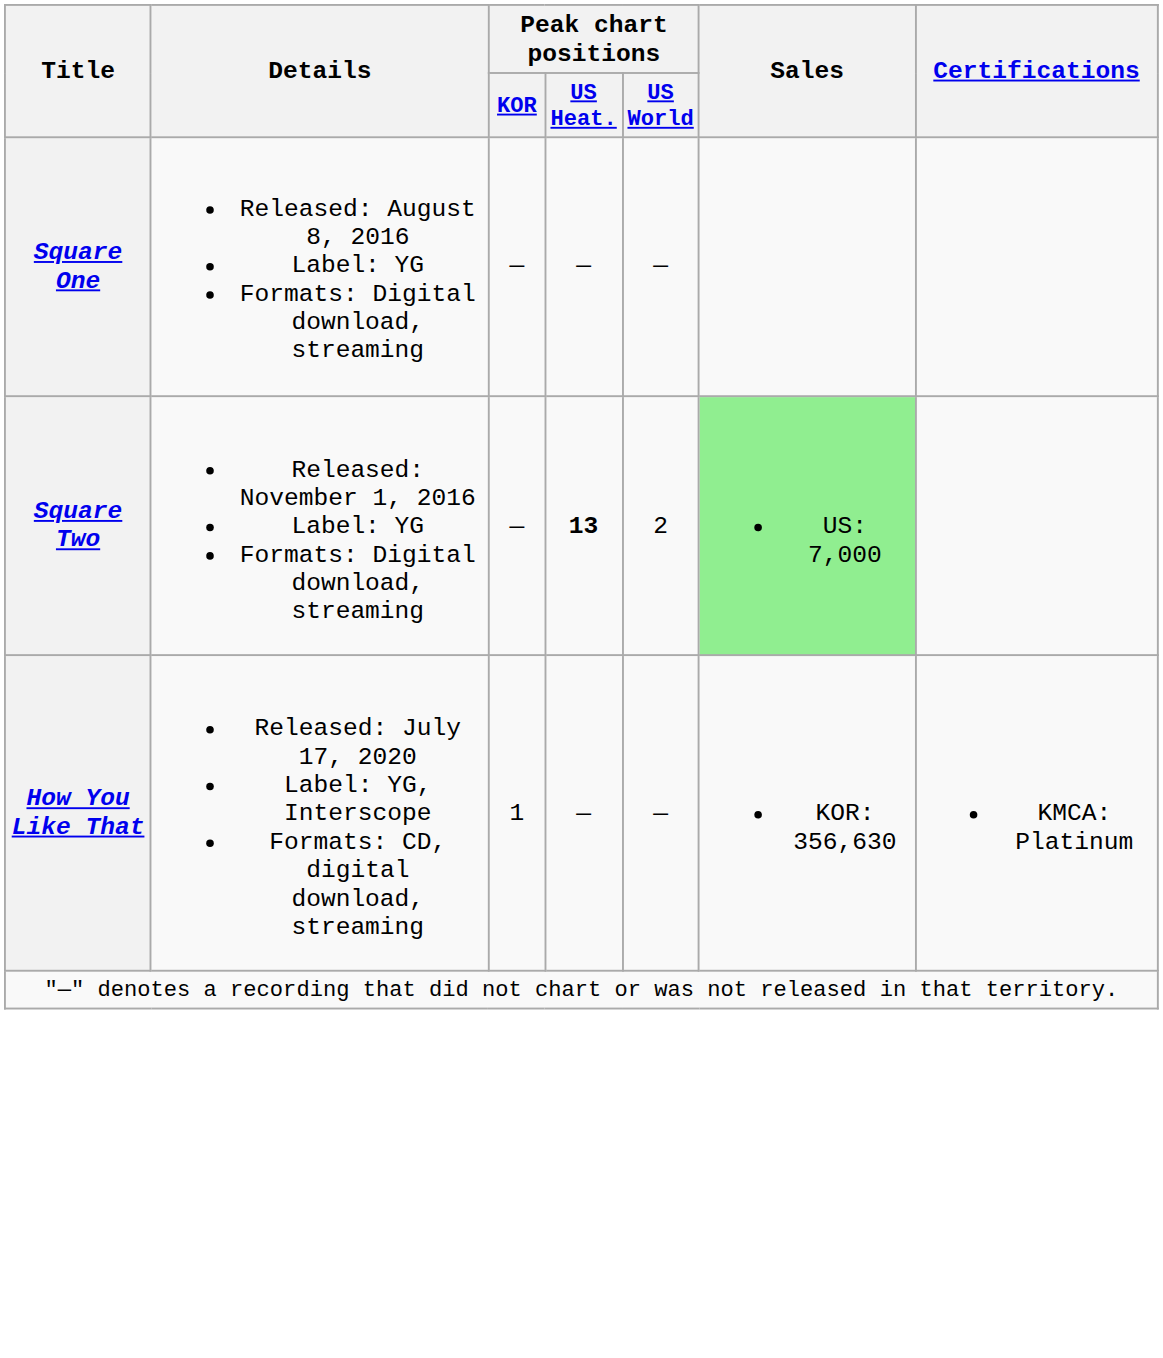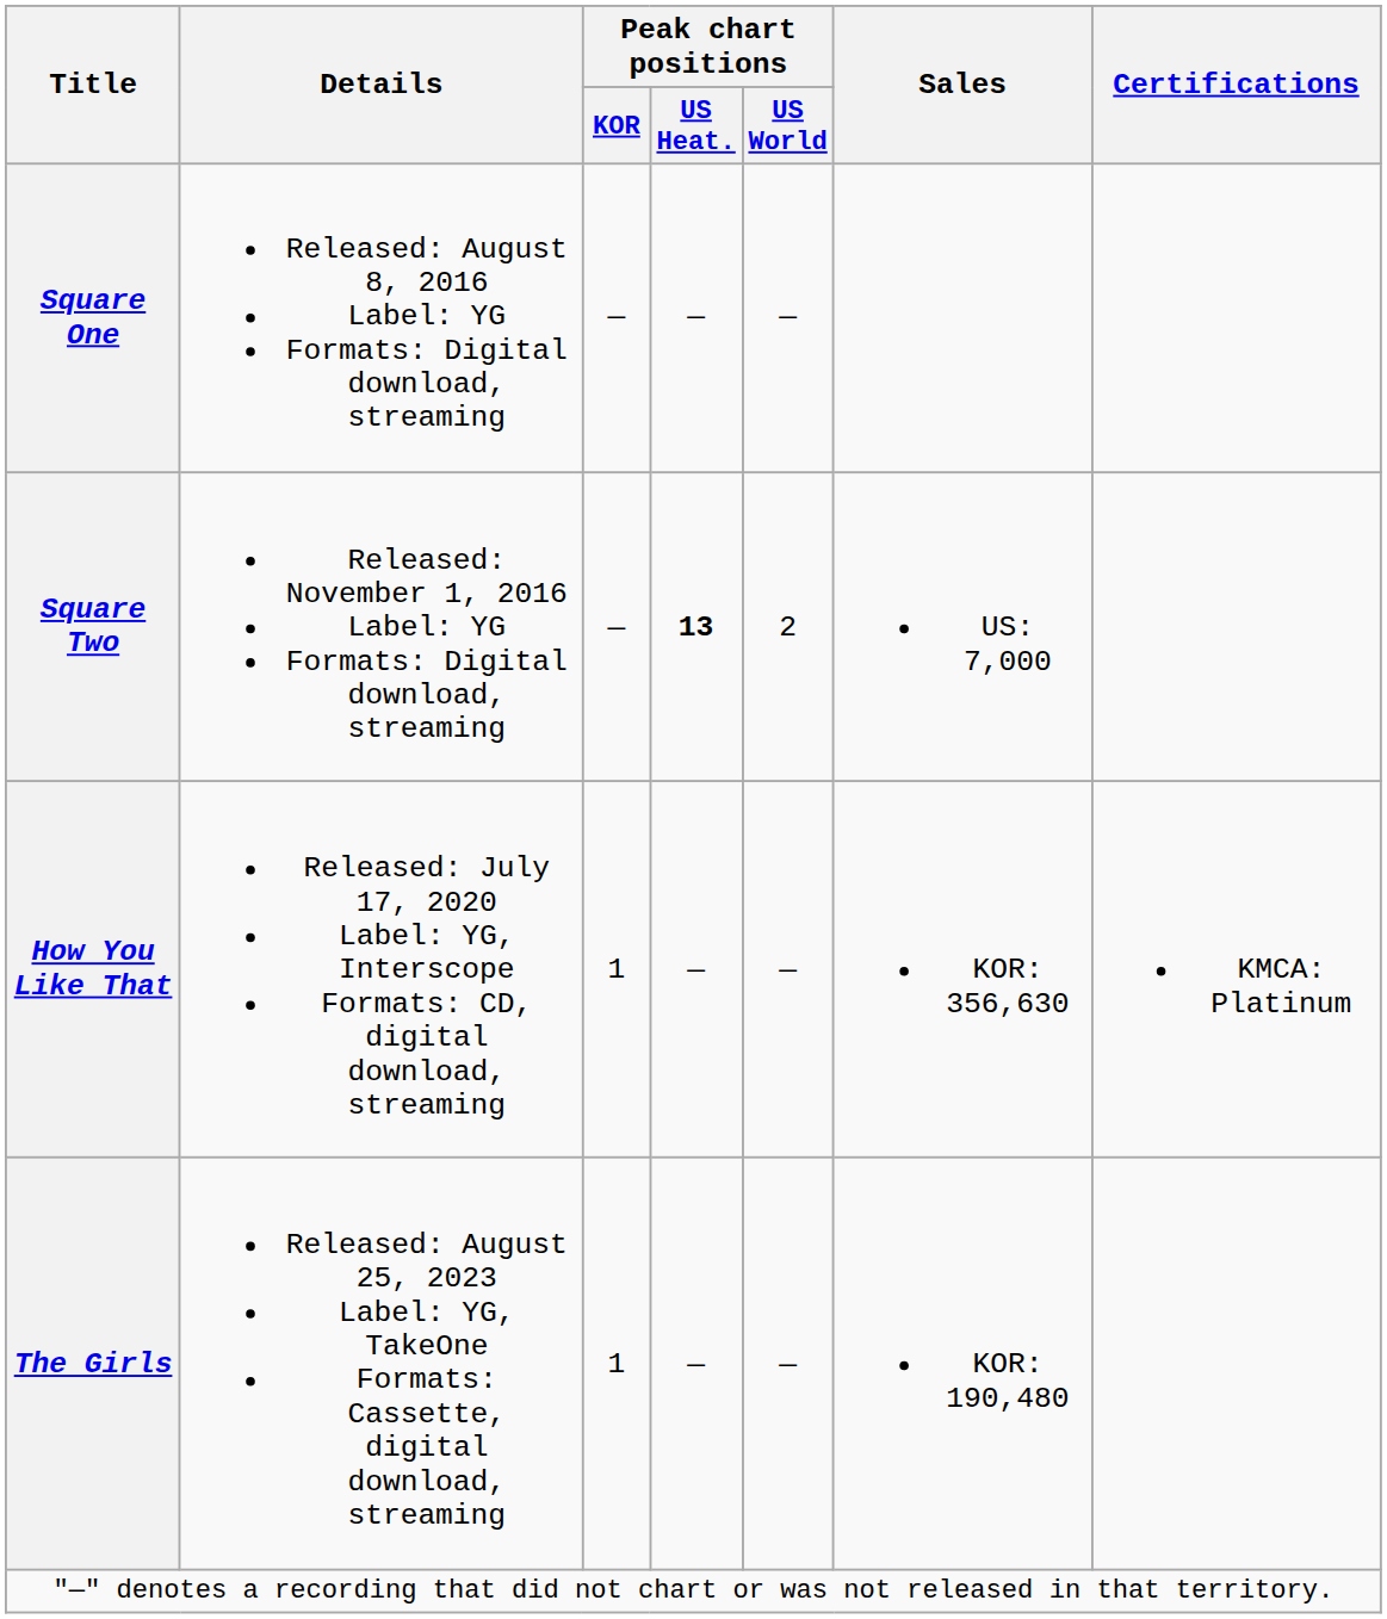Square Two | Sales: lightgreen background -> no background
+ row: The Girls | Released: August 25, 2023 Label: YG, TakeOne Formats: Cassette, digital download, streaming | 1 | — | — | KOR: 190,480
